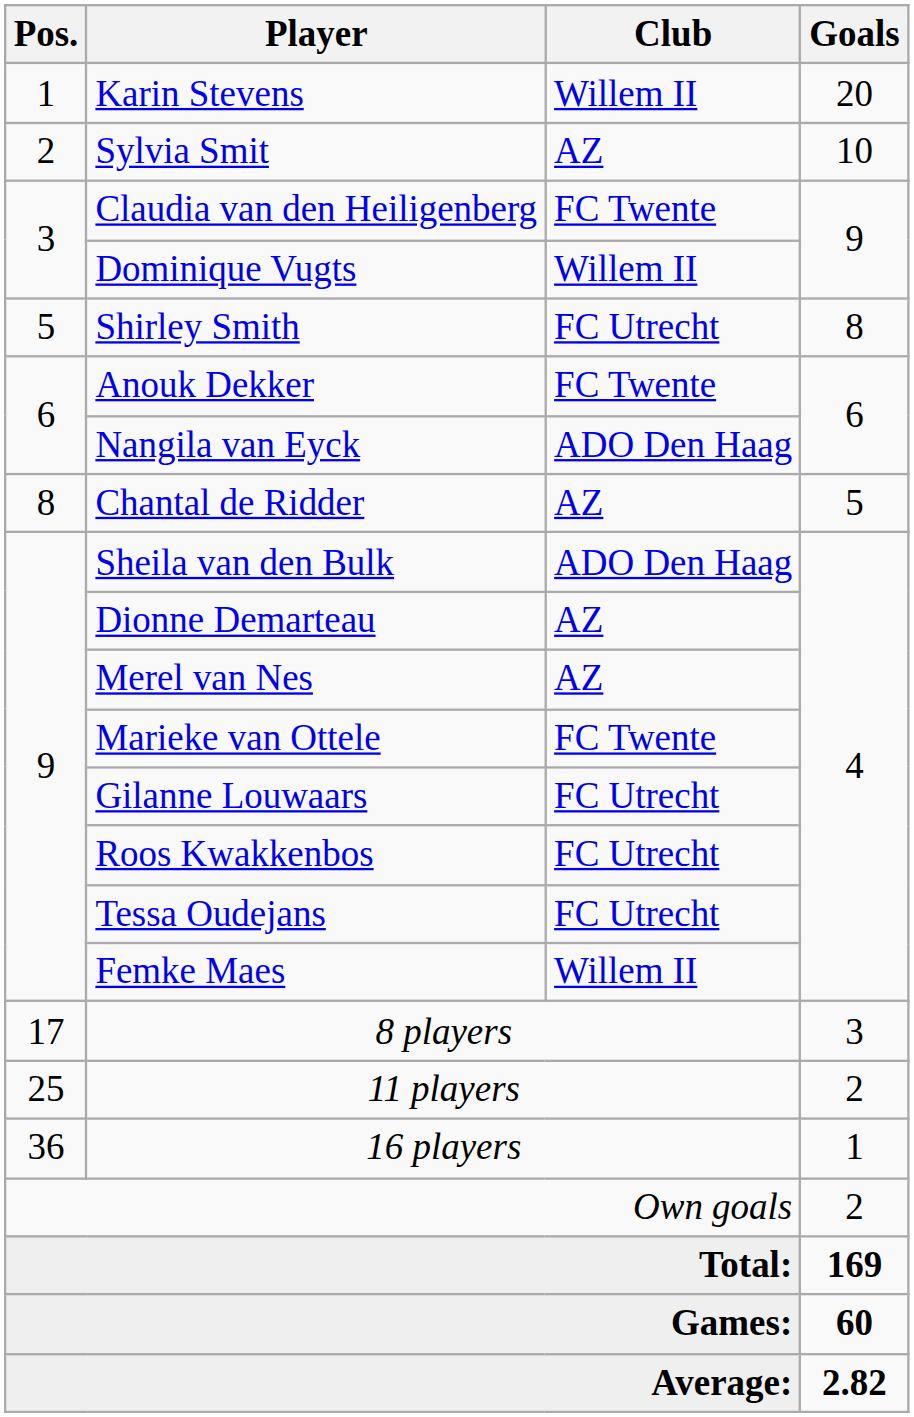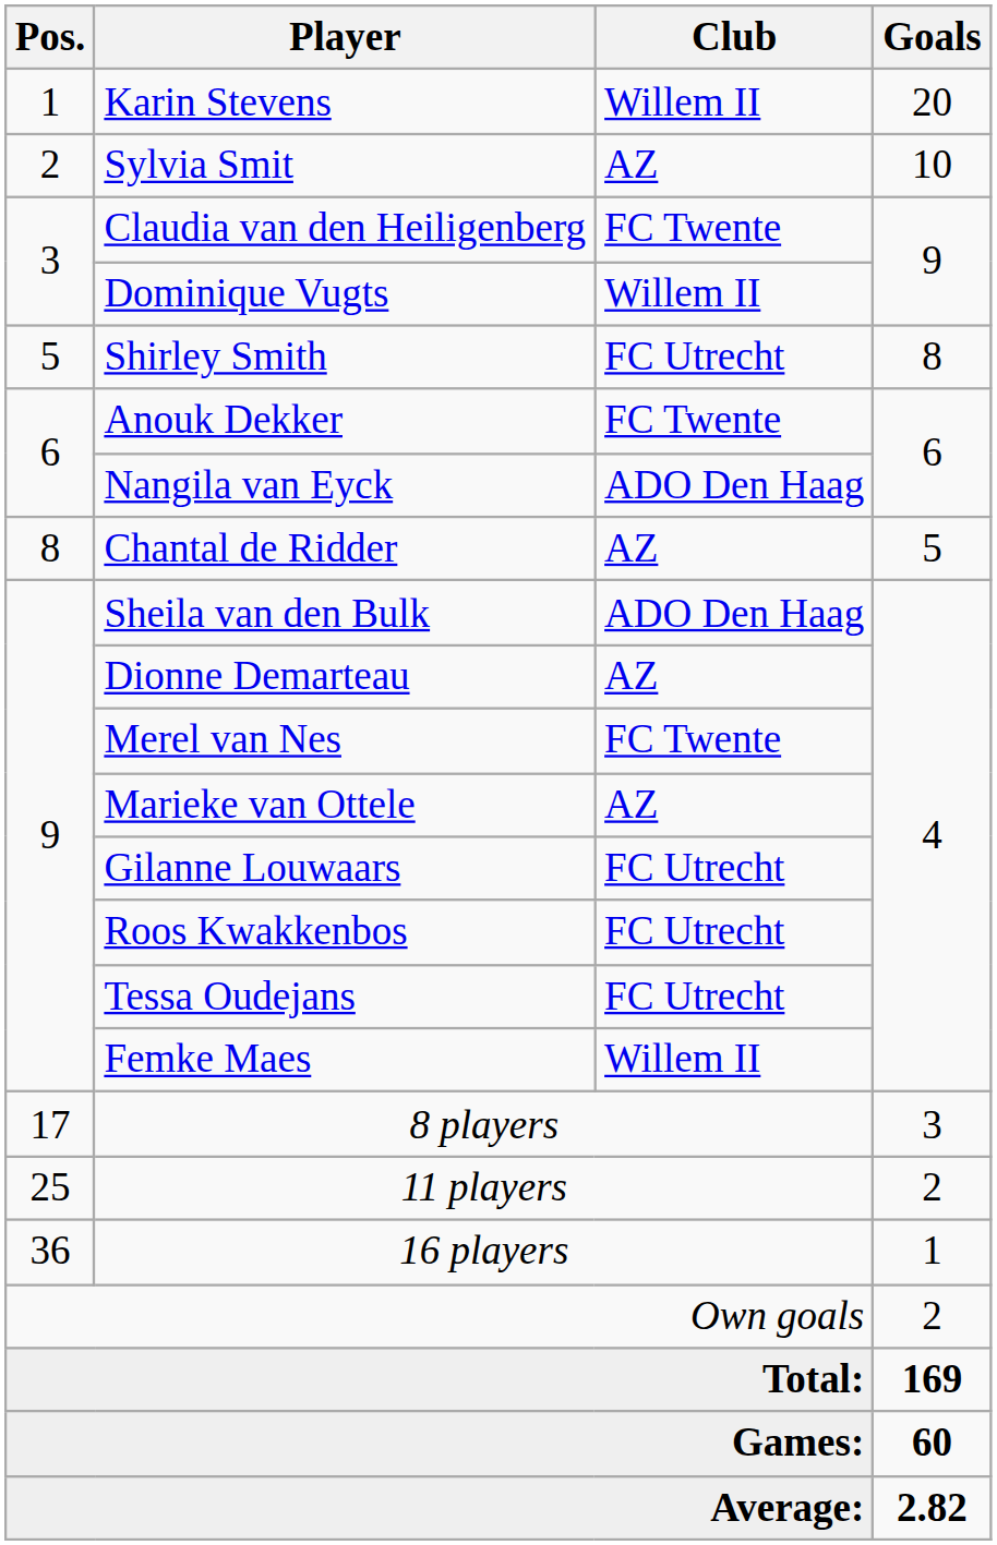Merel van Nes | Club: AZ -> FC Twente
Marieke van Ottele | Club: FC Twente -> AZ
